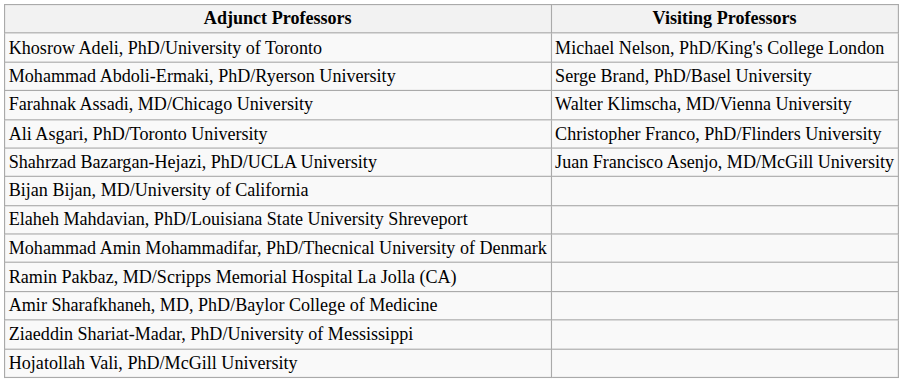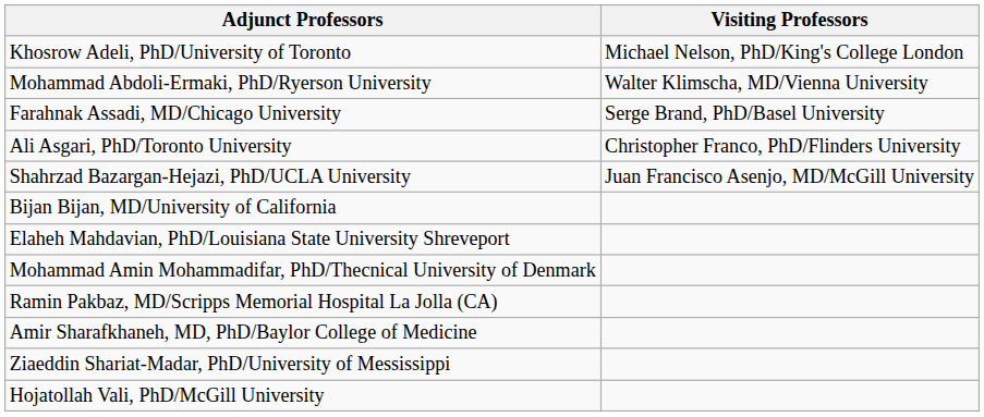Mohammad Abdoli-Ermaki, PhD/Ryerson University | Visiting Professors: Serge Brand, PhD/Basel University -> Walter Klimscha, MD/Vienna University
Farahnak Assadi, MD/Chicago University | Visiting Professors: Walter Klimscha, MD/Vienna University -> Serge Brand, PhD/Basel University
